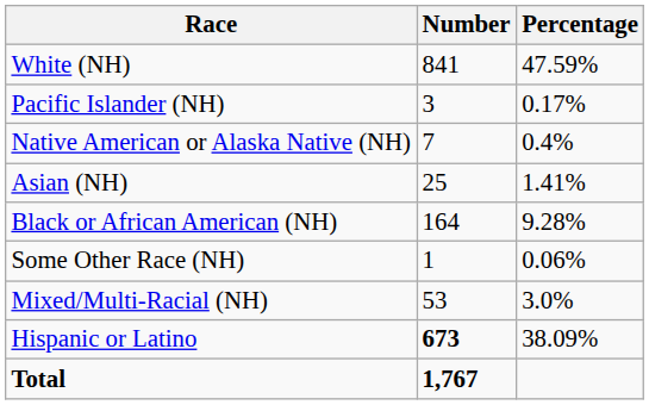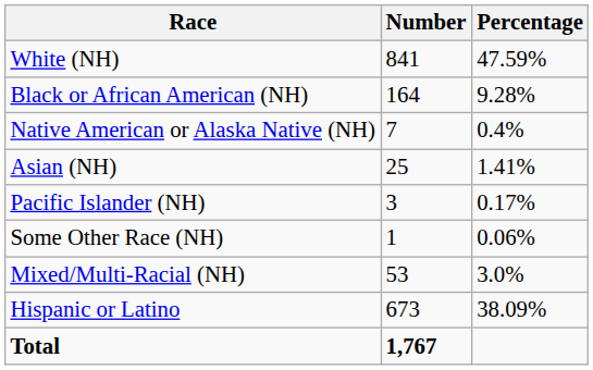rows swapped: Black or African American (NH) <-> Pacific Islander (NH)
Hispanic or Latino | Number: bold -> normal
